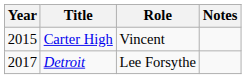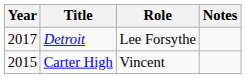rows swapped: Carter High <-> Detroit
